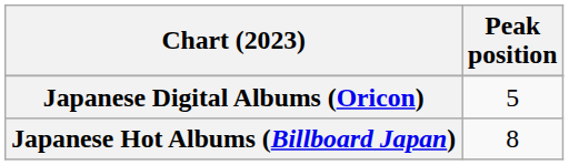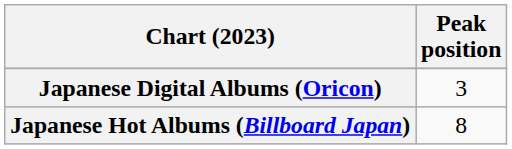Japanese Digital Albums (Oricon) | Peak position: 5 -> 3
